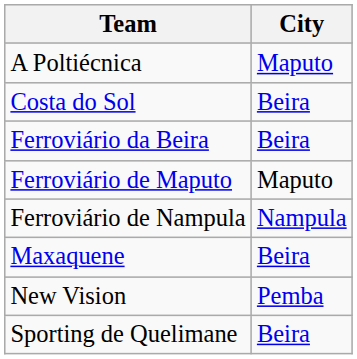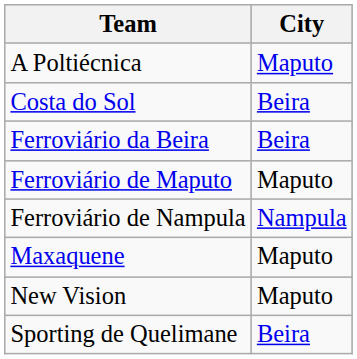Maxaquene | City: Beira -> Maputo
New Vision | City: Pemba -> Maputo
